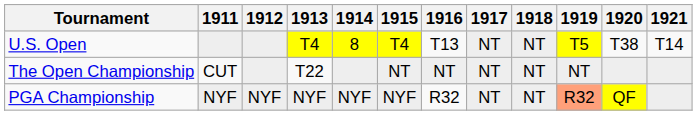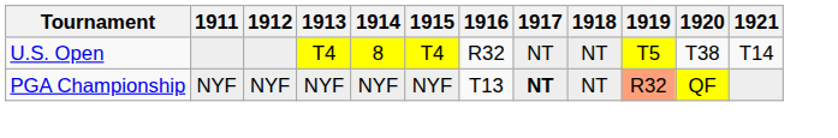U.S. Open | 1916: T13 -> R32
- row: The Open Championship | CUT | T22 | NT | NT | NT | NT | NT
PGA Championship | 1916: R32 -> T13
PGA Championship | 1917: normal -> bold
